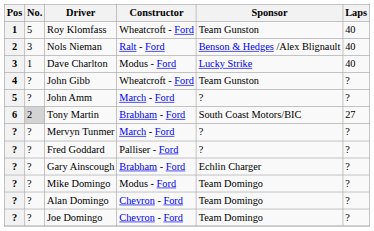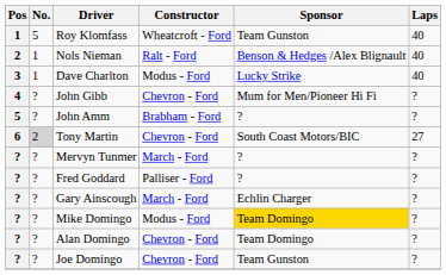Nols Nieman | No.: 3 -> 1
John Gibb | Constructor: Wheatcroft - Ford -> Chevron - Ford
John Gibb | Sponsor: Team Gunston -> Mum for Men/Pioneer Hi Fi
John Amm | Constructor: March - Ford -> Brabham - Ford
Tony Martin | Constructor: Brabham - Ford -> Chevron - Ford
Gary Ainscough | Constructor: Brabham - Ford -> March - Ford
Mike Domingo | Sponsor: no background -> gold background
Joe Domingo | Sponsor: Team Domingo -> Team Gunston
